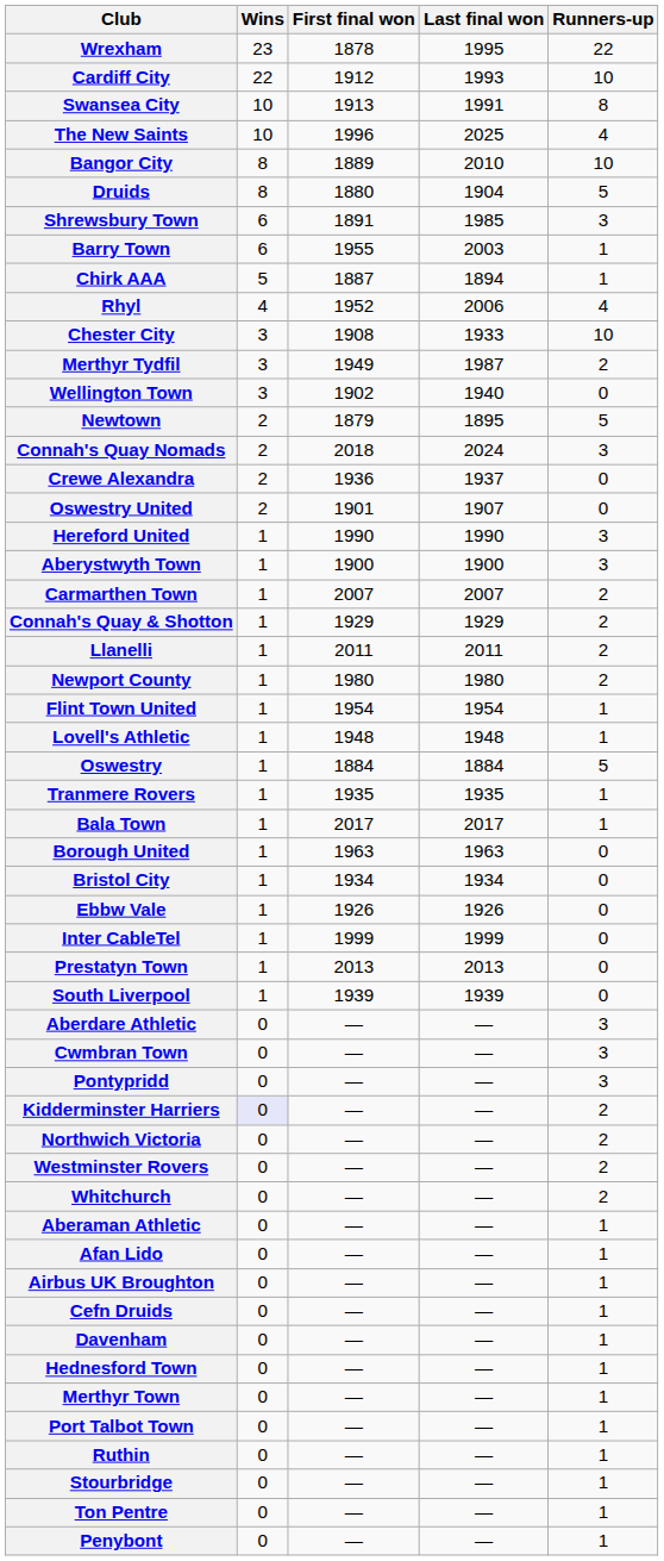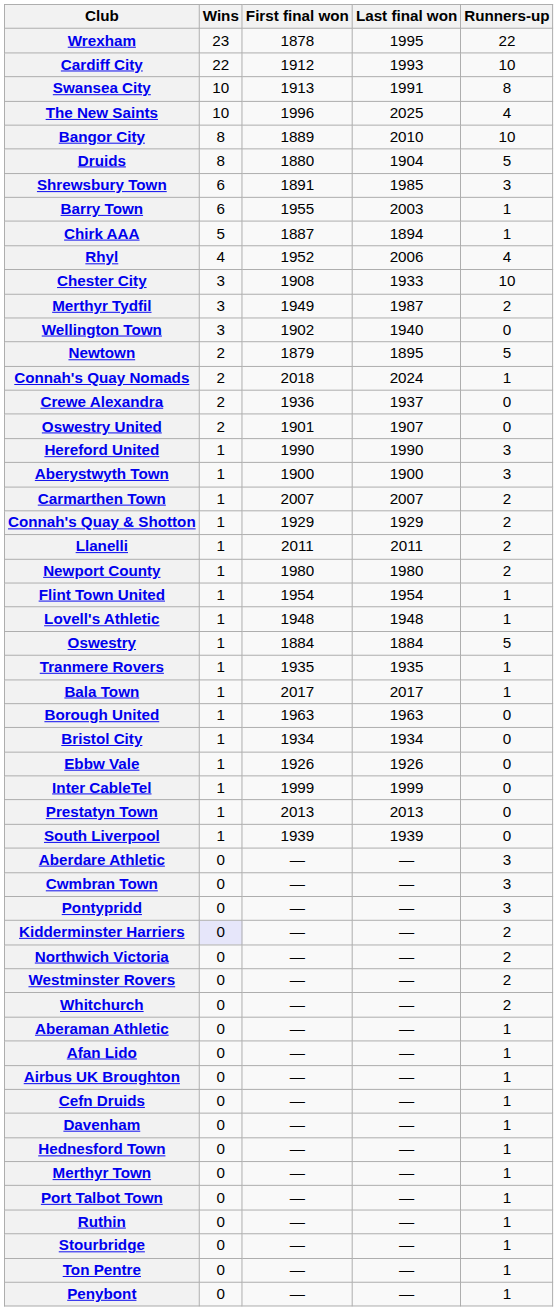Connah's Quay Nomads | Runners-up: 3 -> 1
